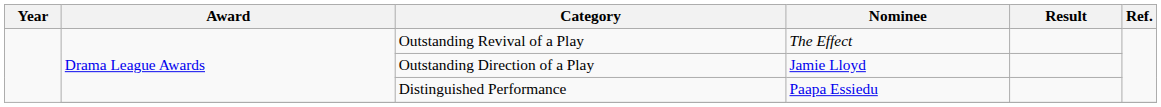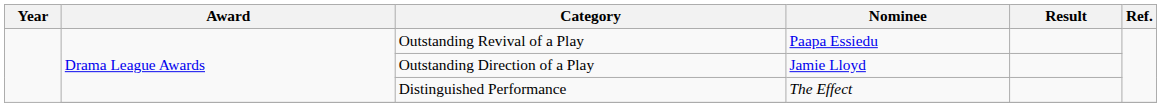Outstanding Revival of a Play | Nominee: The Effect -> Paapa Essiedu
Distinguished Performance | Nominee: Paapa Essiedu -> The Effect
